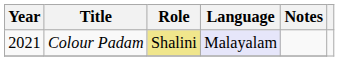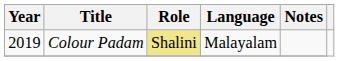Colour Padam | Year: 2021 -> 2019
Colour Padam | Language: lavender background -> no background
